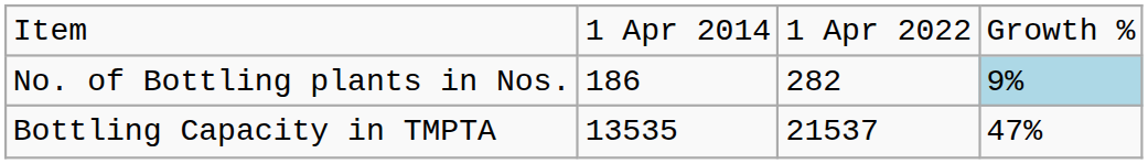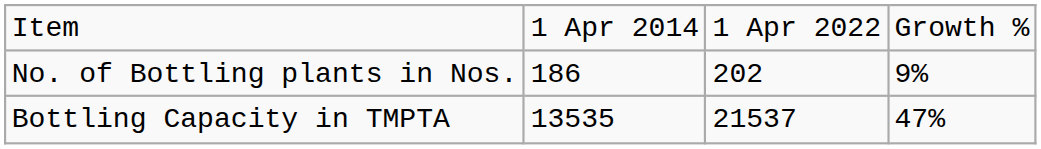No. of Bottling plants in Nos. | column 3: 282 -> 202
No. of Bottling plants in Nos. | column 4: lightblue background -> no background
